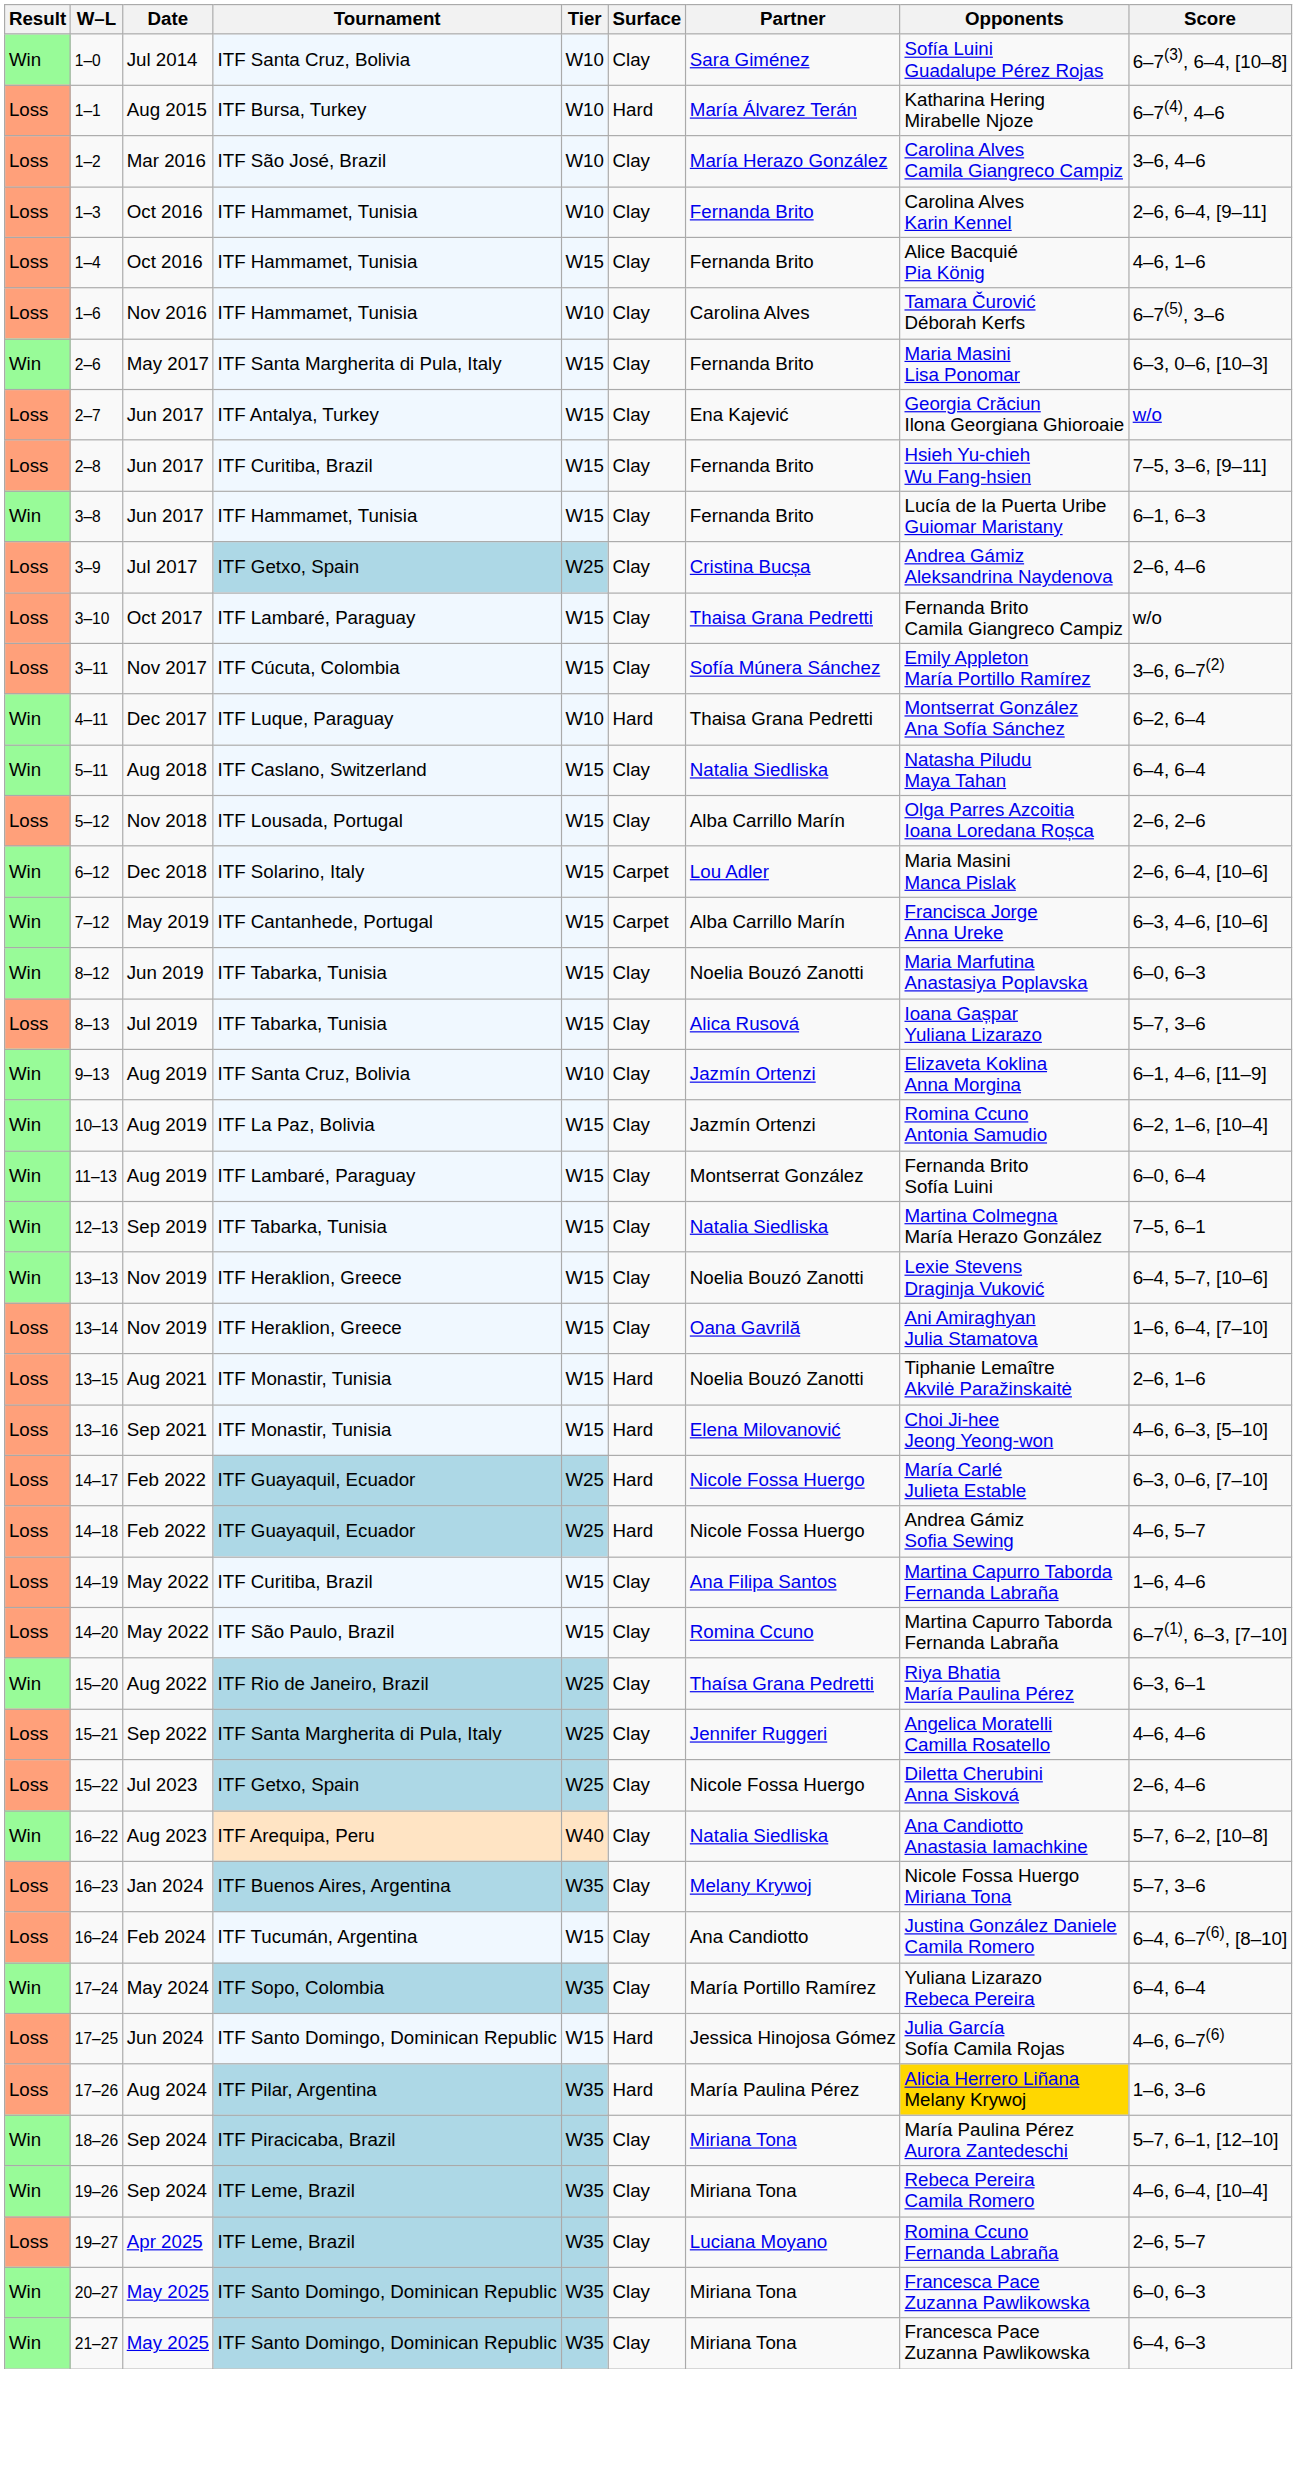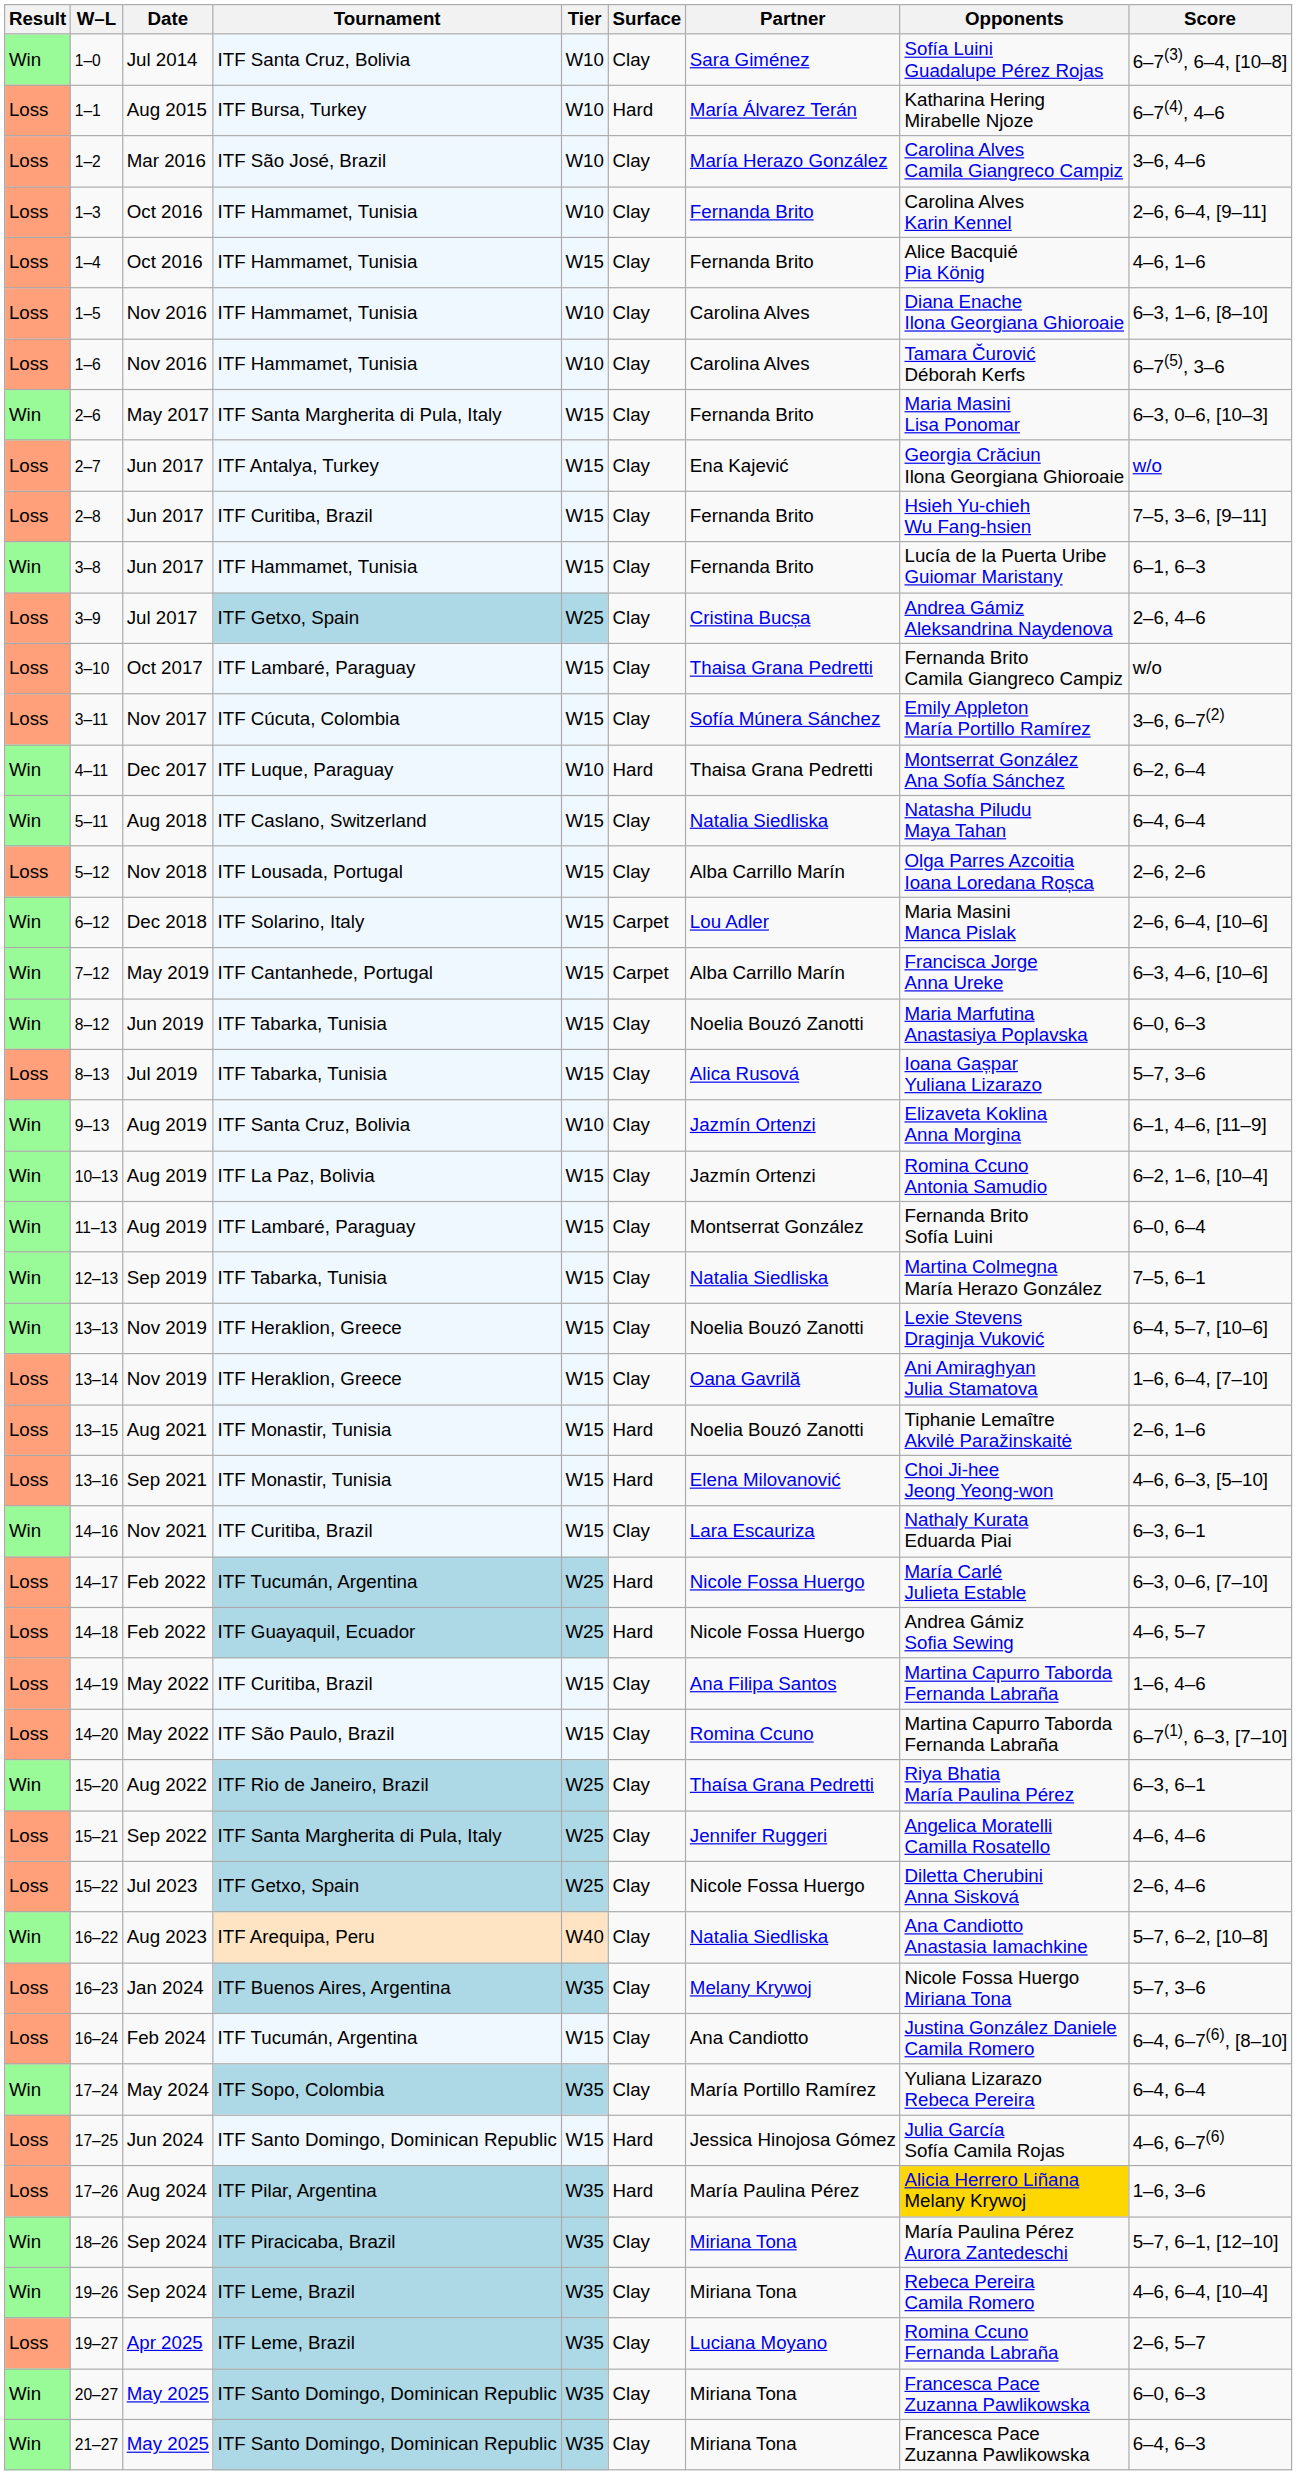+ row: Loss | 1–5 | Nov 2016 | ITF Hammamet, Tunisia | W10 | Clay | Carolina Alves | Diana Enache Ilona Georgiana Ghioroaie | 6–3, 1–6, [8–10]
+ row: Win | 14–16 | Nov 2021 | ITF Curitiba, Brazil | W15 | Clay | Lara Escauriza | Nathaly Kurata Eduarda Piai | 6–3, 6–1
14–17 | Tournament: ITF Guayaquil, Ecuador -> ITF Tucumán, Argentina
